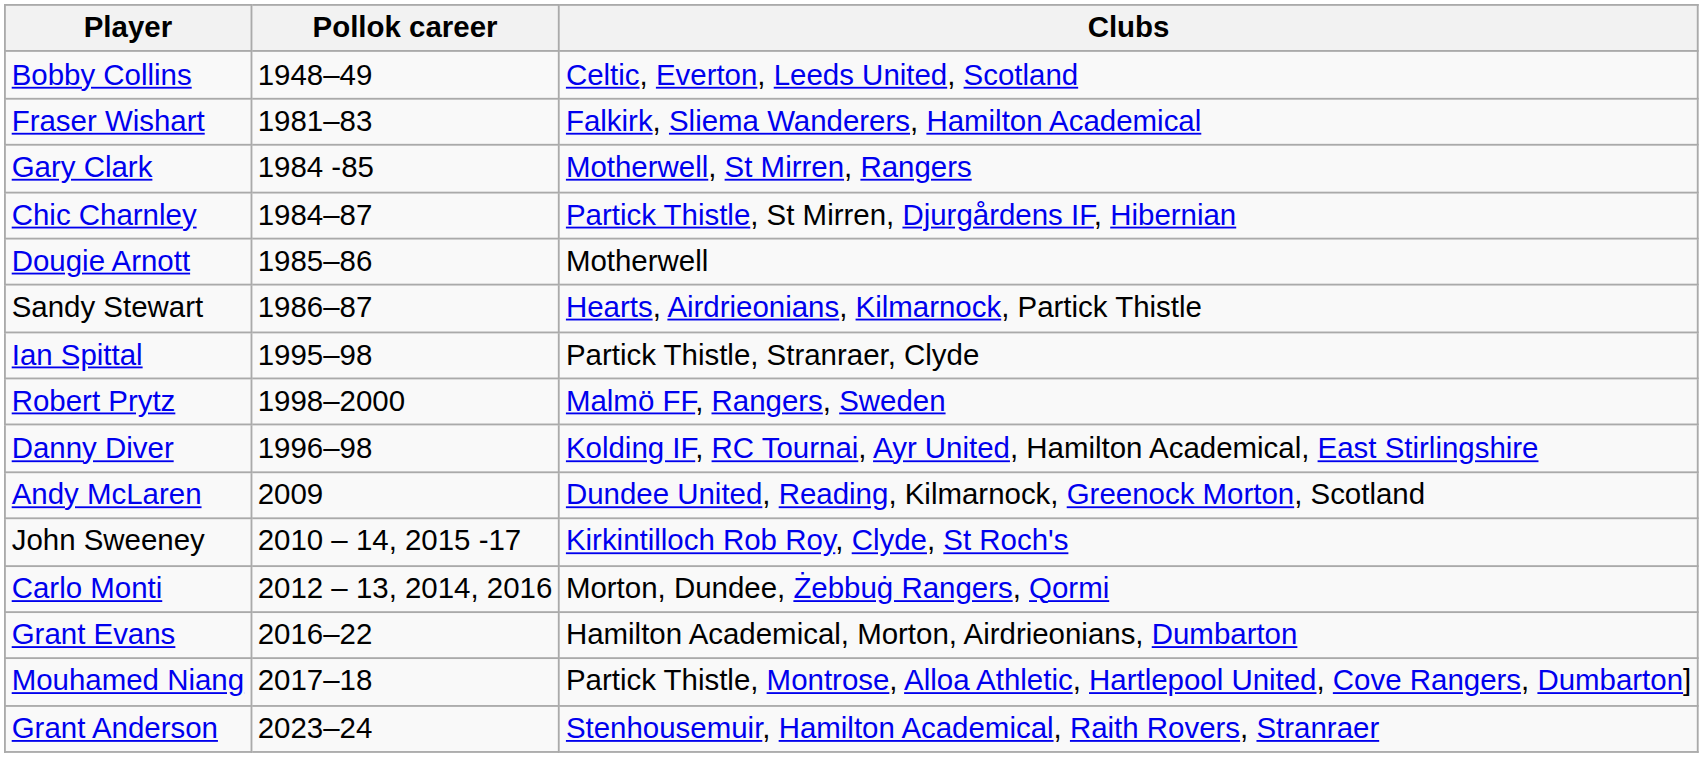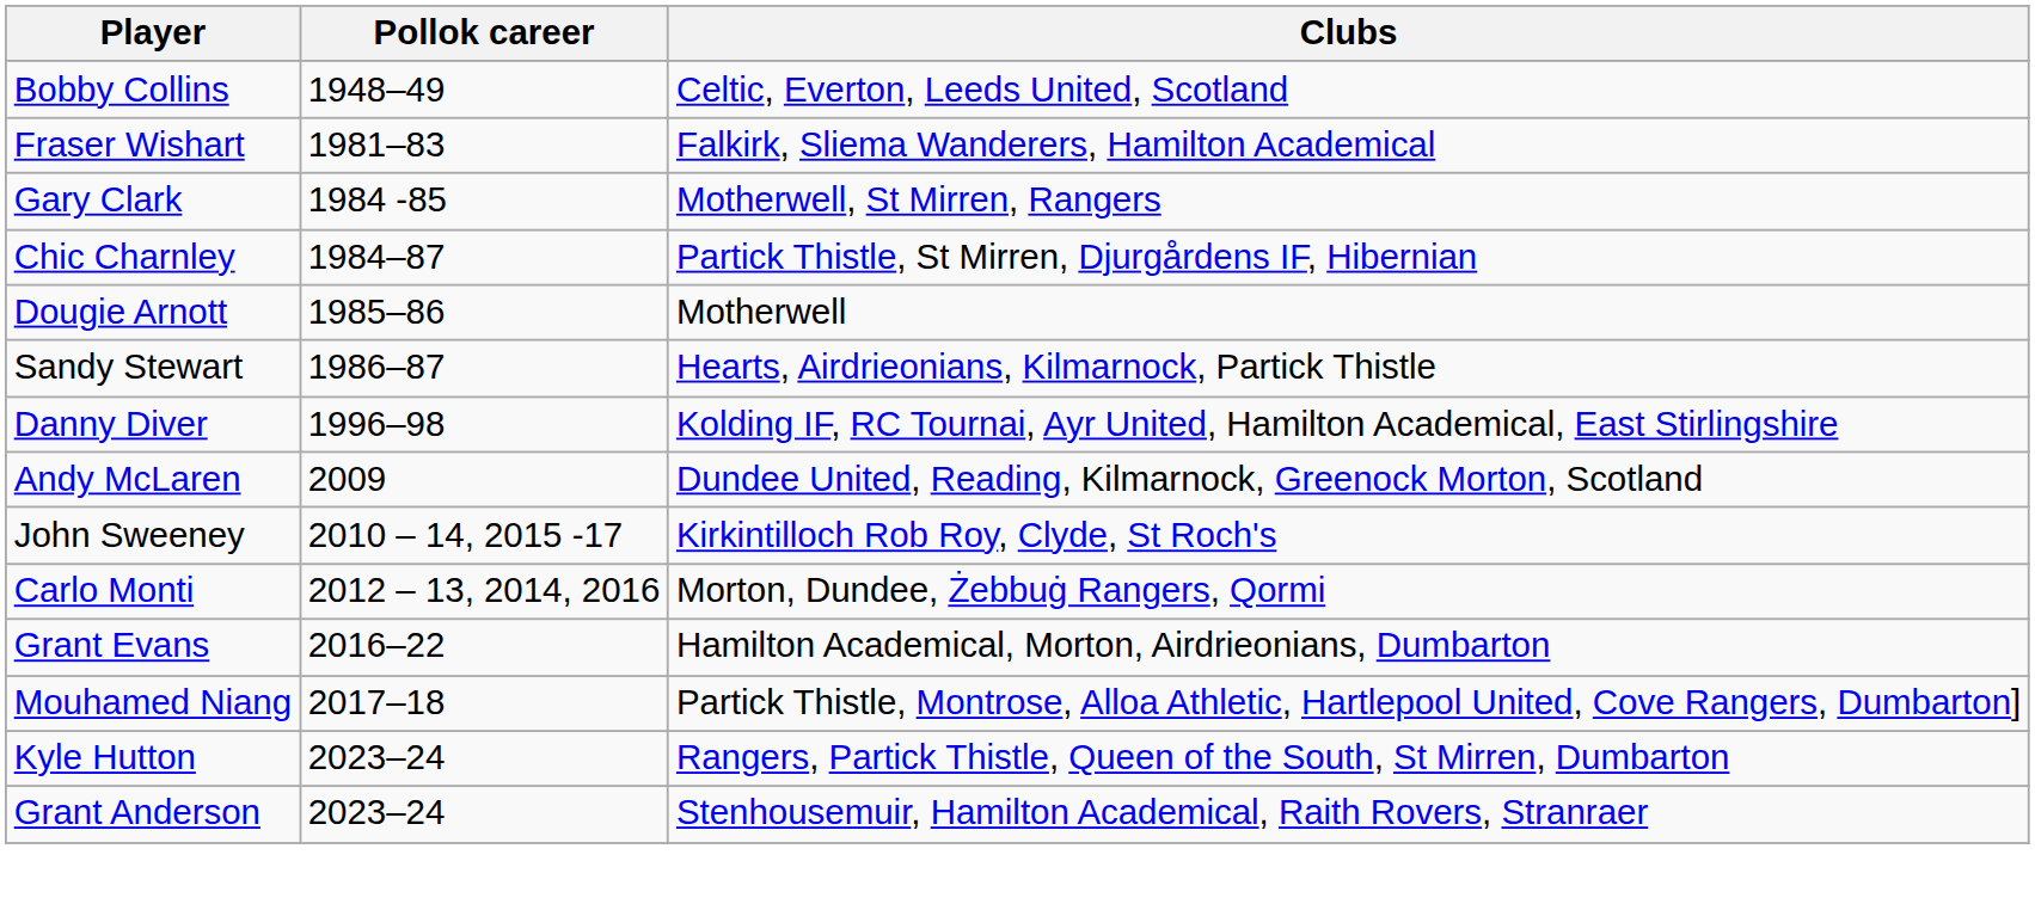- row: Ian Spittal | 1995–98 | Partick Thistle, Stranraer, Clyde
- row: Robert Prytz | 1998–2000 | Malmö FF, Rangers, Sweden
+ row: Kyle Hutton | 2023–24 | Rangers, Partick Thistle, Queen of the South, St Mirren, Dumbarton
